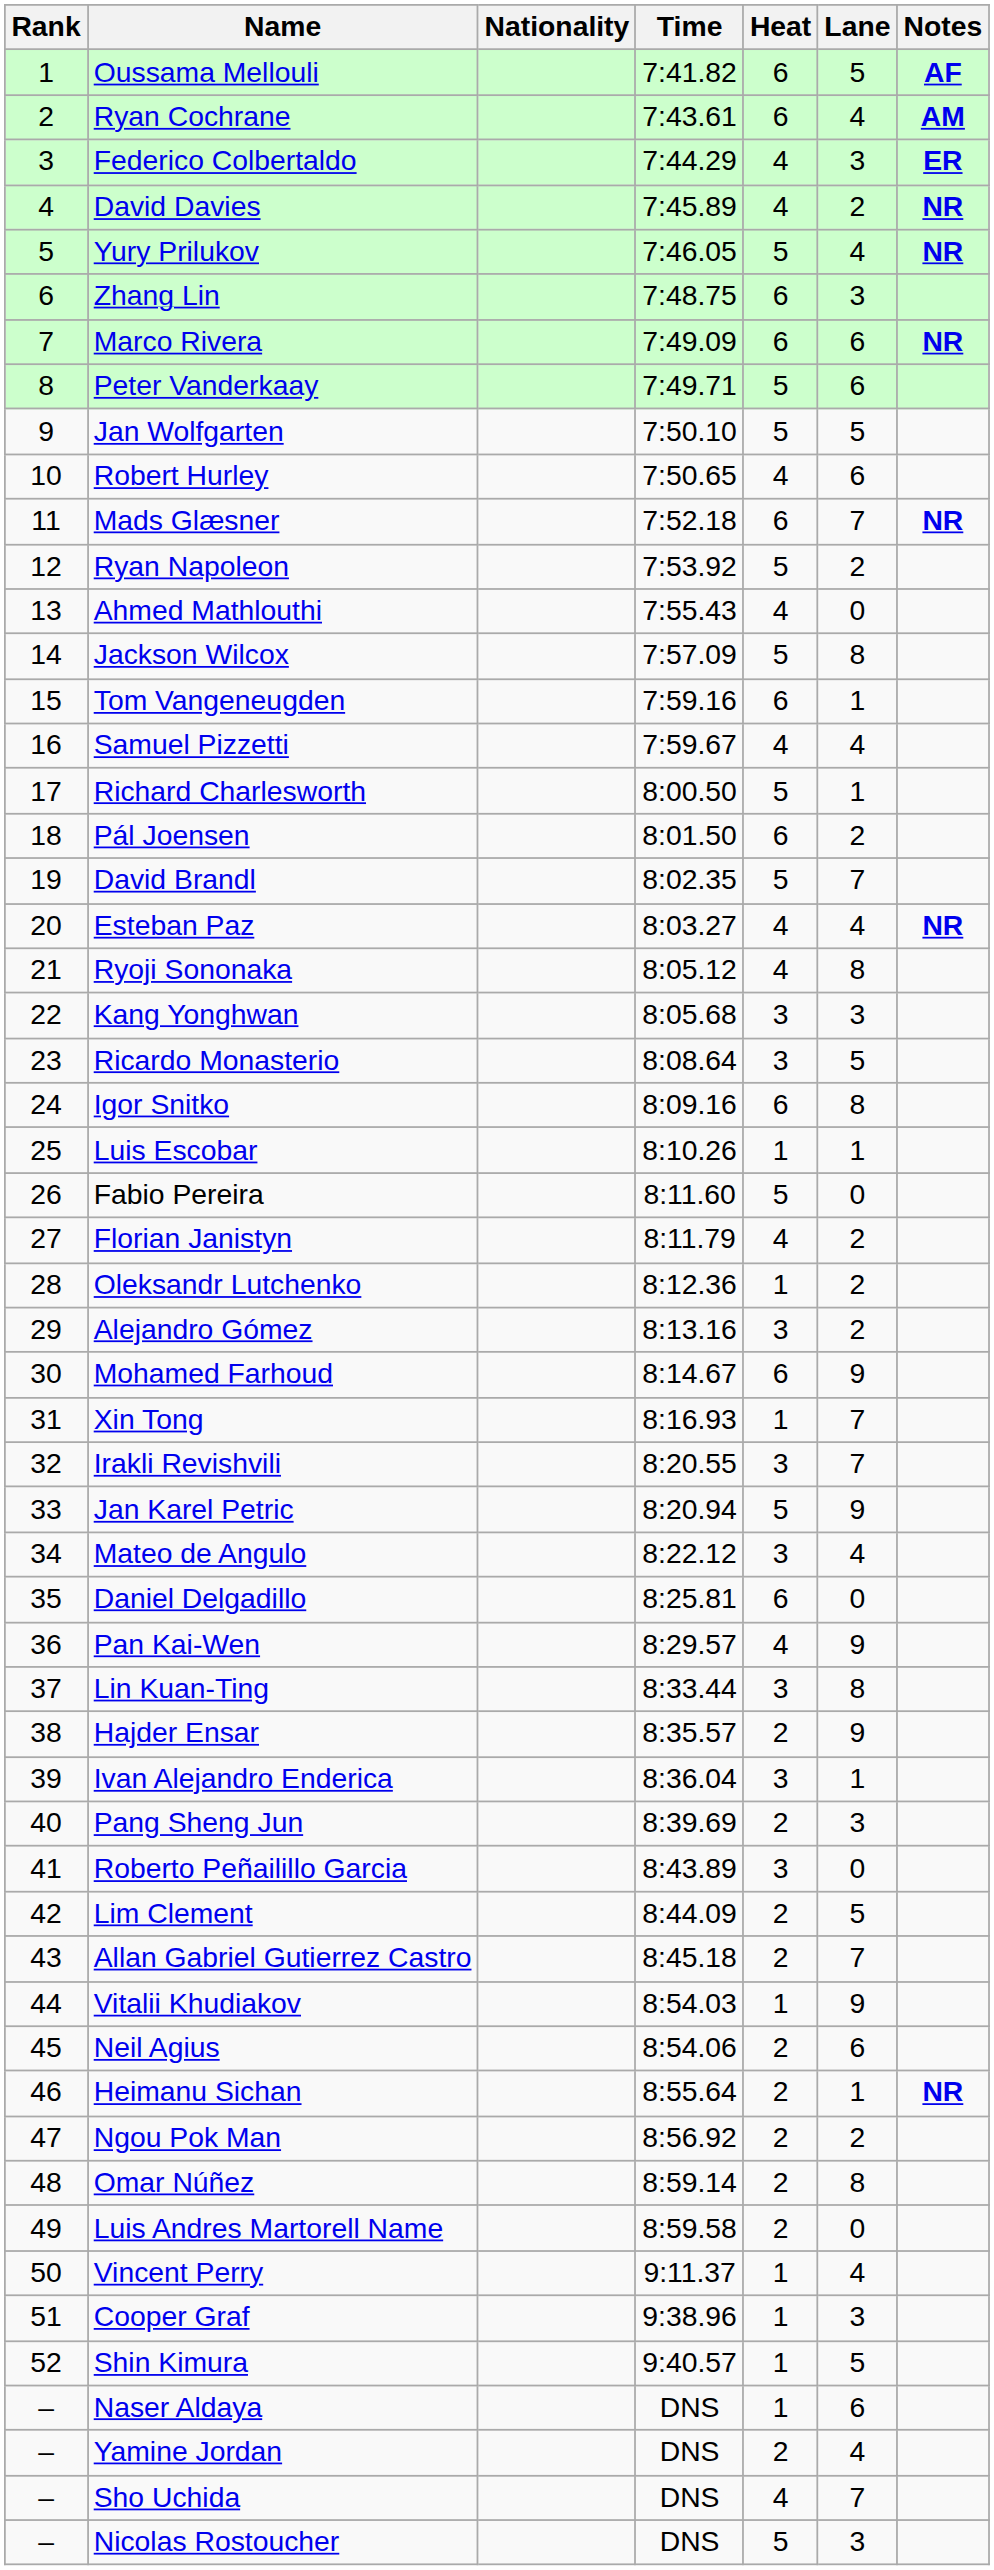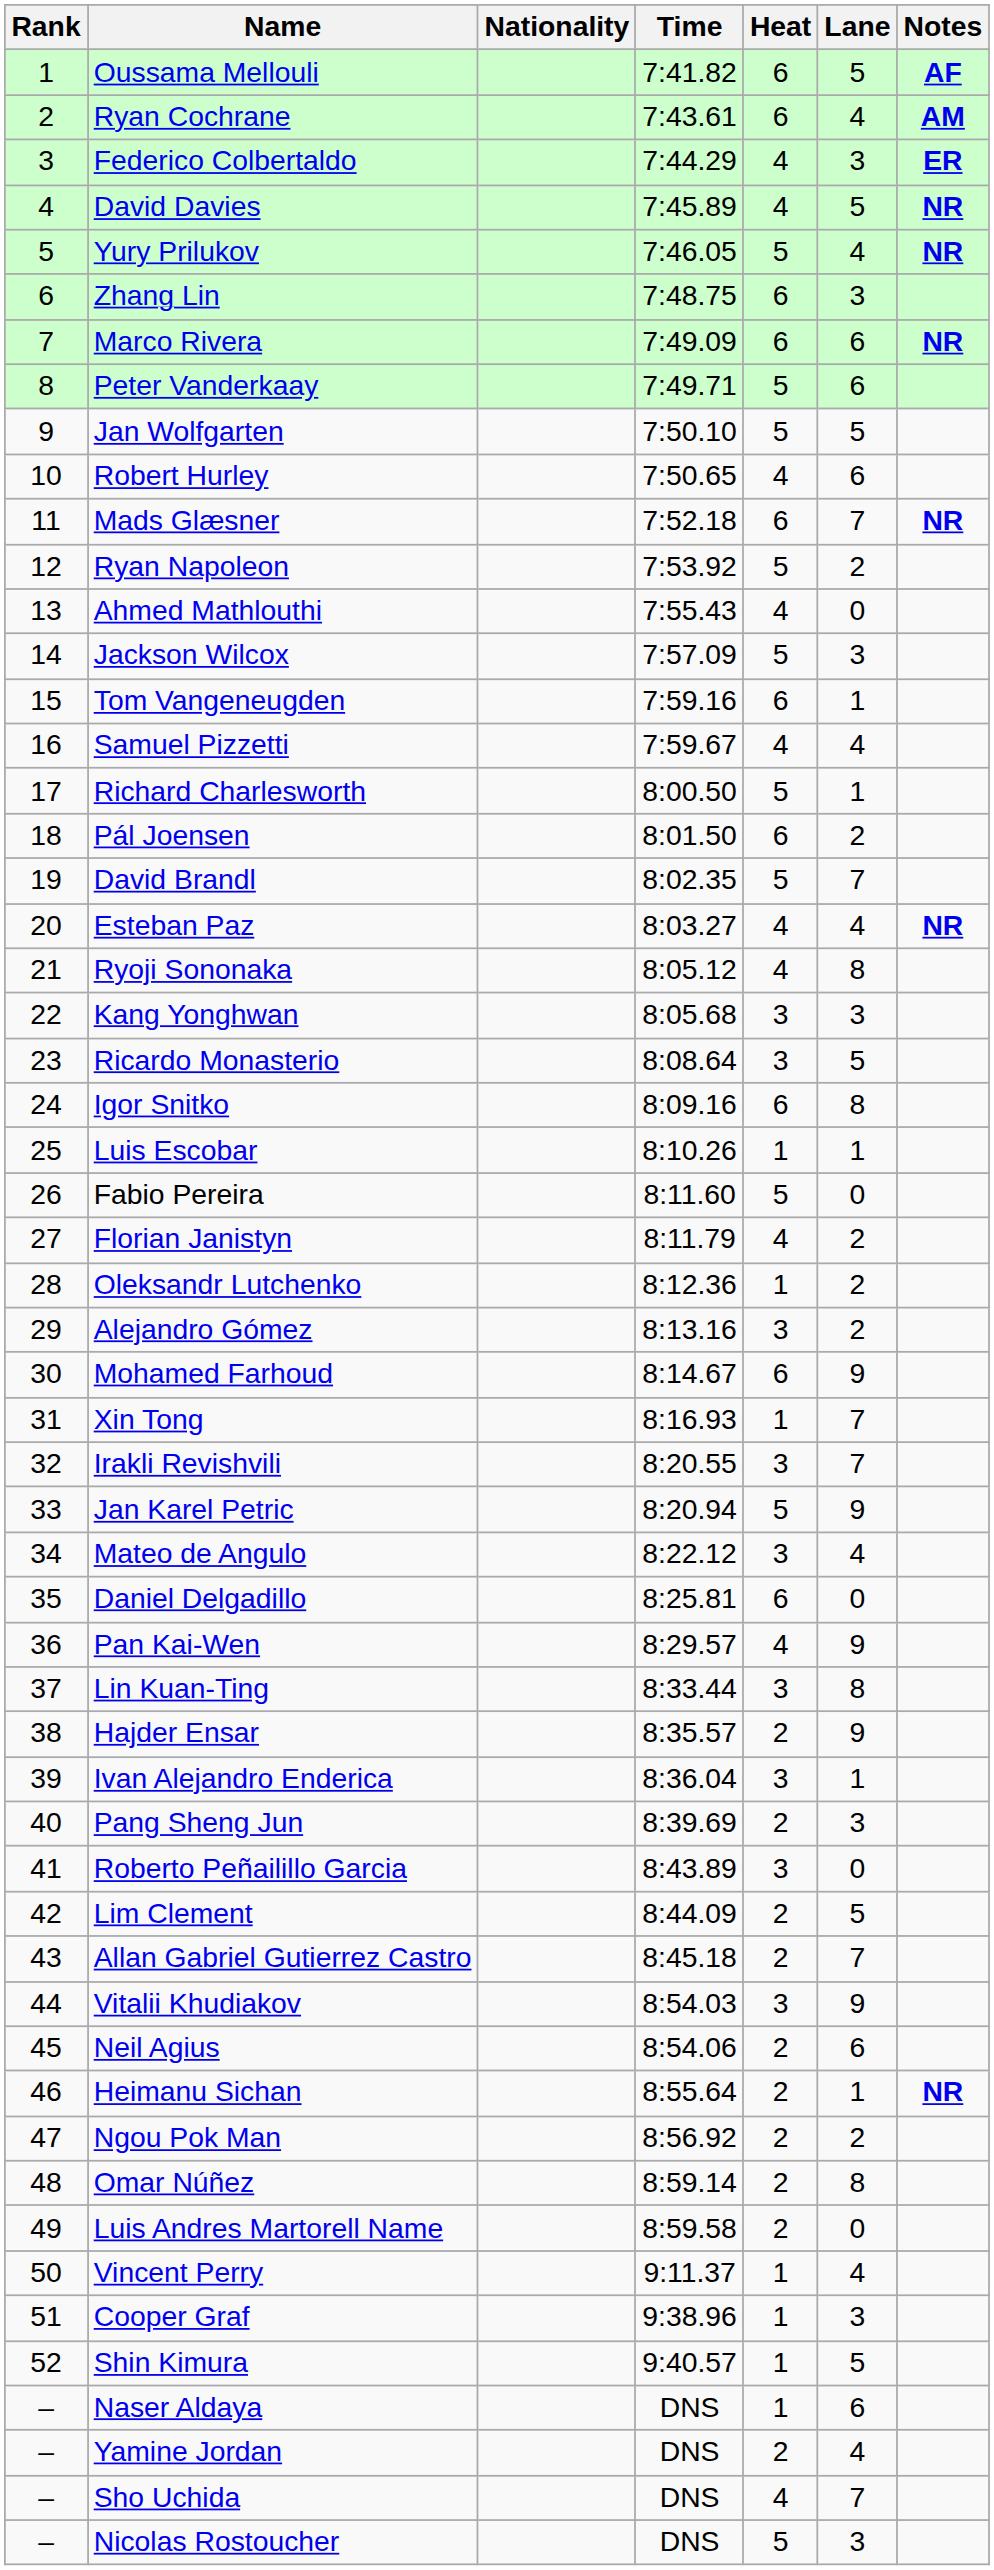David Davies | Lane: 2 -> 5
Jackson Wilcox | Lane: 8 -> 3
Vitalii Khudiakov | Heat: 1 -> 3
